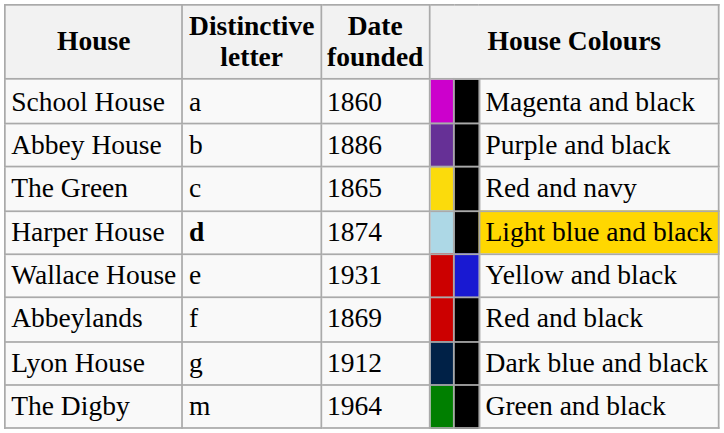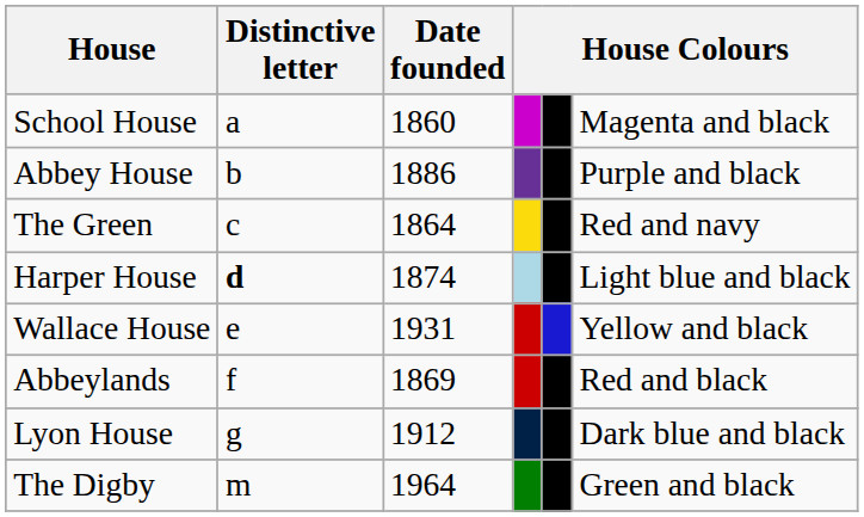The Green | Date founded: 1865 -> 1864
Harper House | column 6: gold background -> no background
